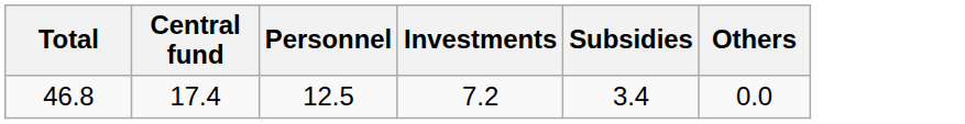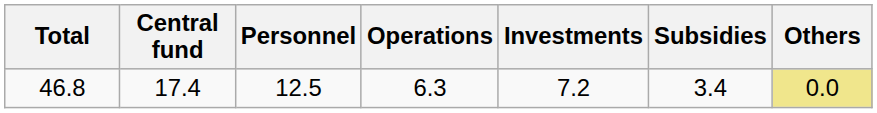+ column: Operations | 6.3
46.8 | Others: no background -> khaki background
